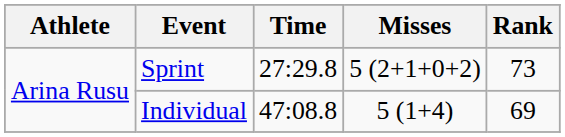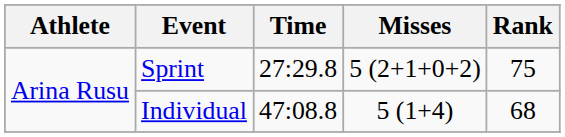Sprint | Rank: 73 -> 75
Individual | Rank: 69 -> 68
